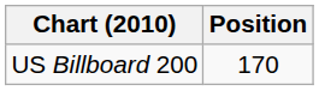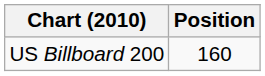US Billboard 200 | Position: 170 -> 160
